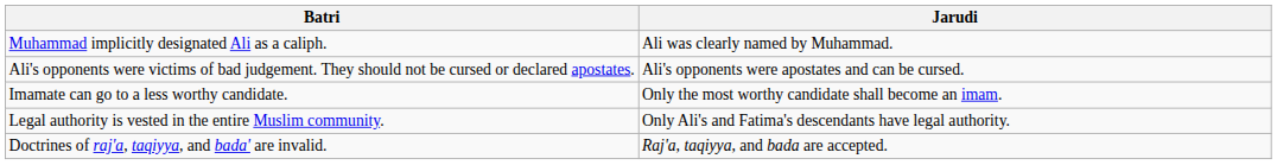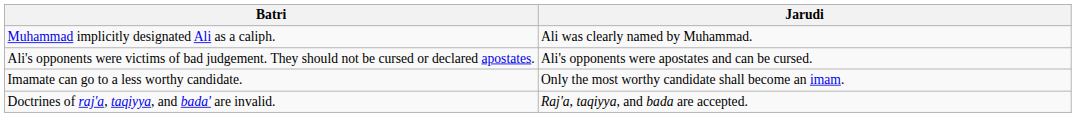- row: Legal authority is vested in the entire Muslim community. | Only Ali's and Fatima's descendants have legal authority.
